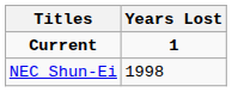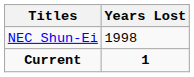rows swapped: Current <-> NEC Shun-Ei
